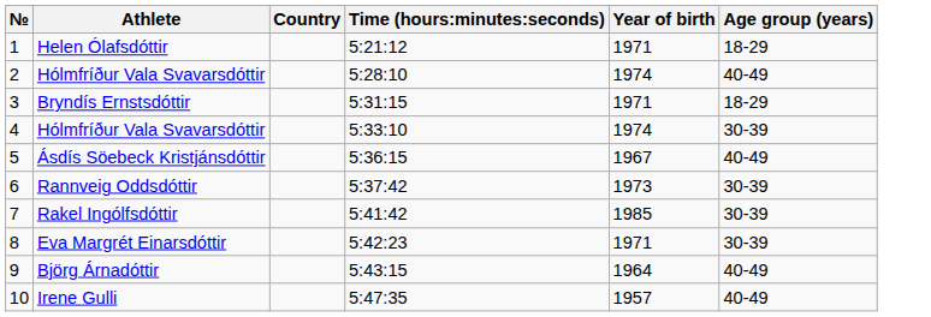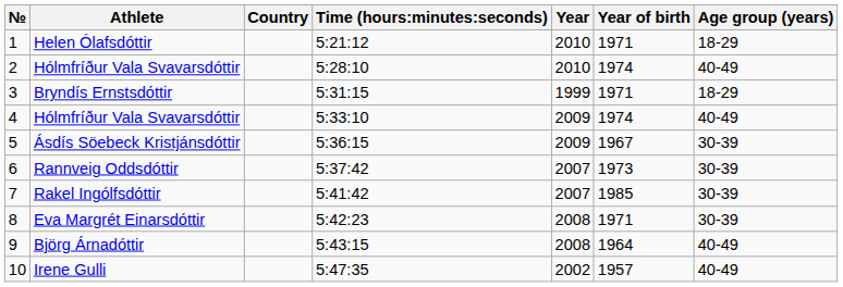+ column: Year | 2010 | 2010 | 1999 | 2009 | 2009 | 2007 | 2007 | 2008 | 2008 | 2002
4 / Hólmfríður Vala Svavarsdóttir | Age group (years): 30-39 -> 40-49
Ásdís Söebeck Kristjánsdóttir | Age group (years): 40-49 -> 30-39
